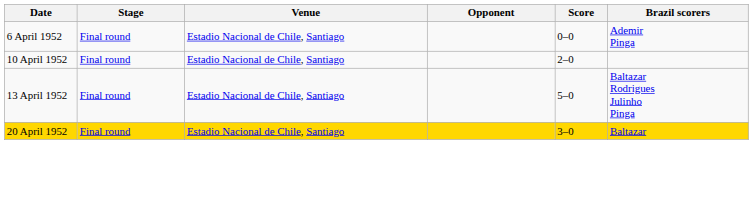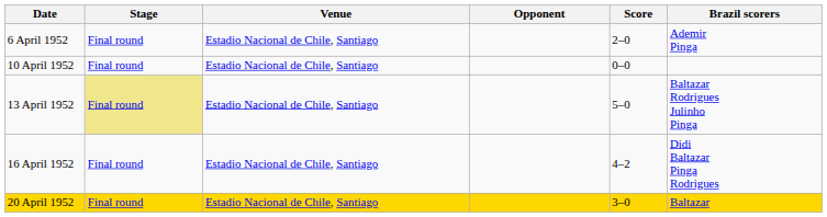6 April 1952 | Score: 0–0 -> 2–0
10 April 1952 | Score: 2–0 -> 0–0
13 April 1952 | Stage: no background -> khaki background
+ row: 16 April 1952 | Final round | Estadio Nacional de Chile, Santiago | 4–2 | Didi Baltazar Pinga Rodrigues
